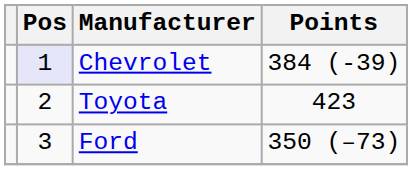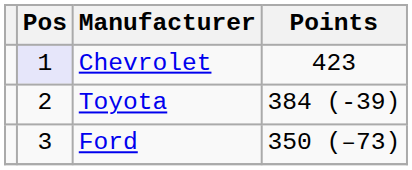Chevrolet | Points: 384 (-39) -> 423
Toyota | Points: 423 -> 384 (-39)
